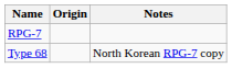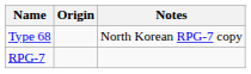rows swapped: RPG-7 <-> Type 68
